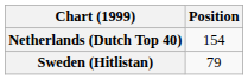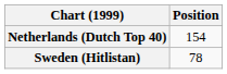Sweden (Hitlistan) | Position: 79 -> 78
